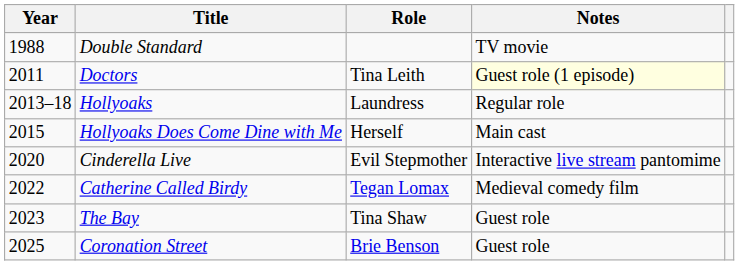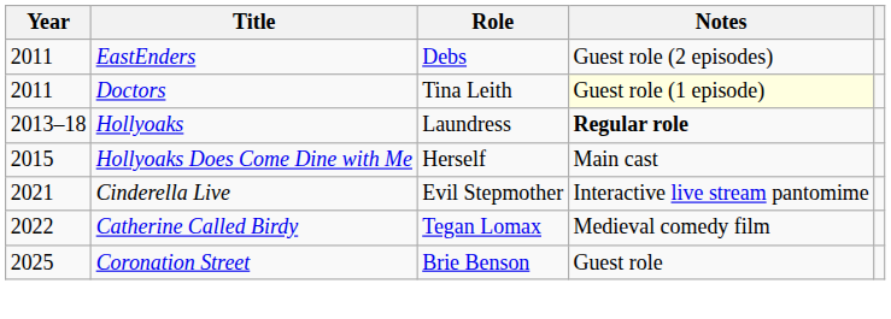- row: 1988 | Double Standard | TV movie
+ row: 2011 | EastEnders | Debs | Guest role (2 episodes)
Hollyoaks | Notes: normal -> bold
Cinderella Live | Year: 2020 -> 2021
- row: 2023 | The Bay | Tina Shaw | Guest role
